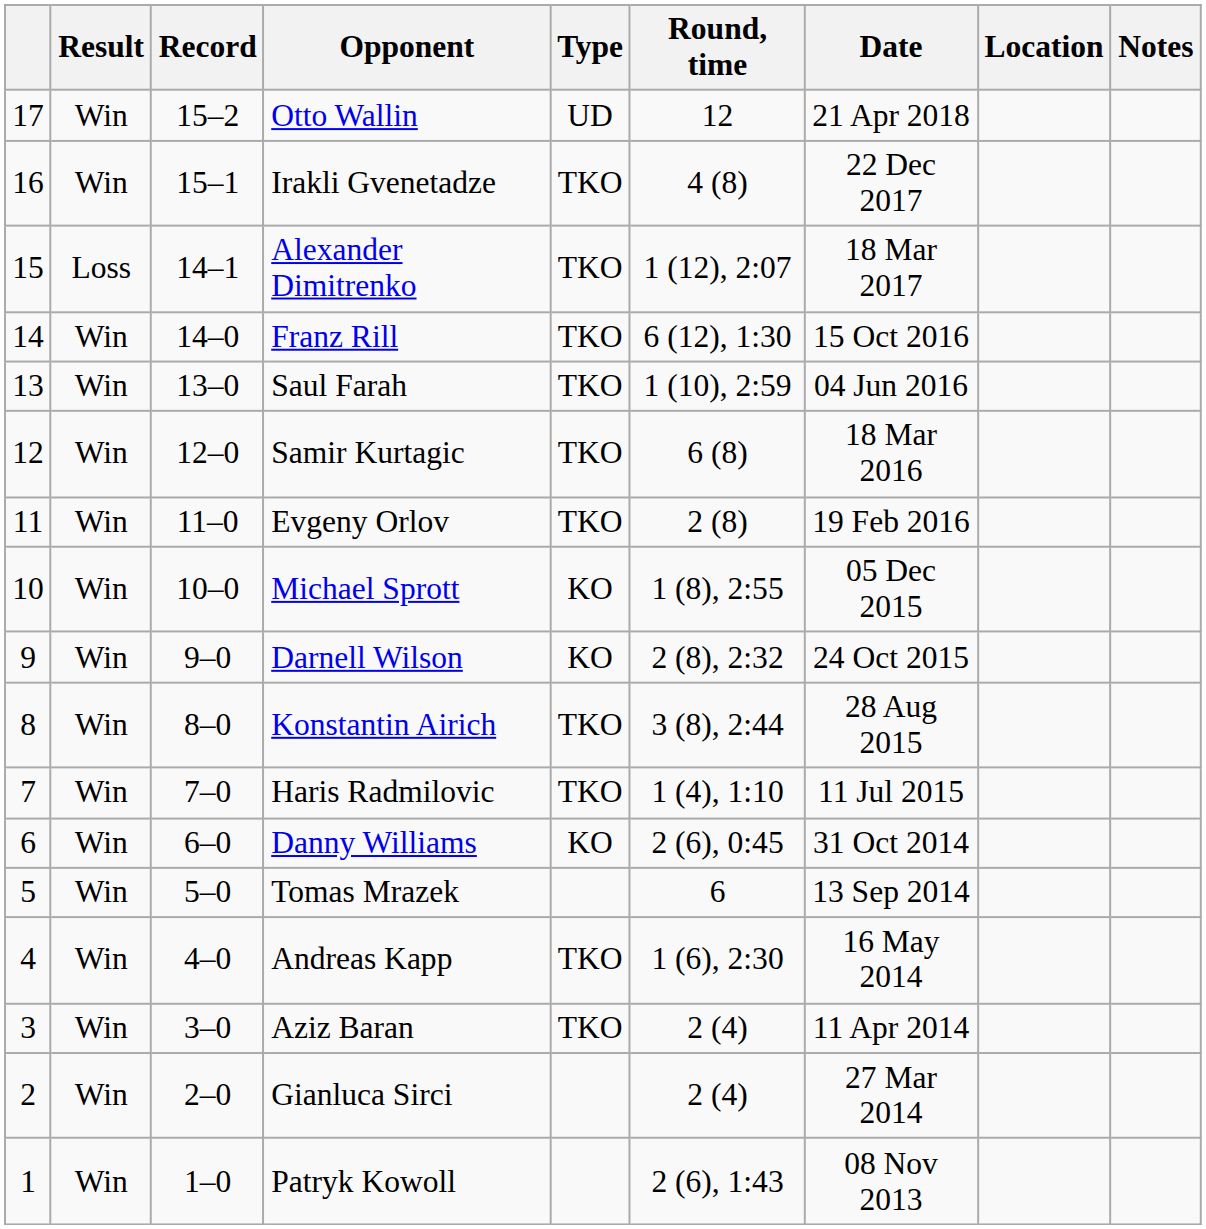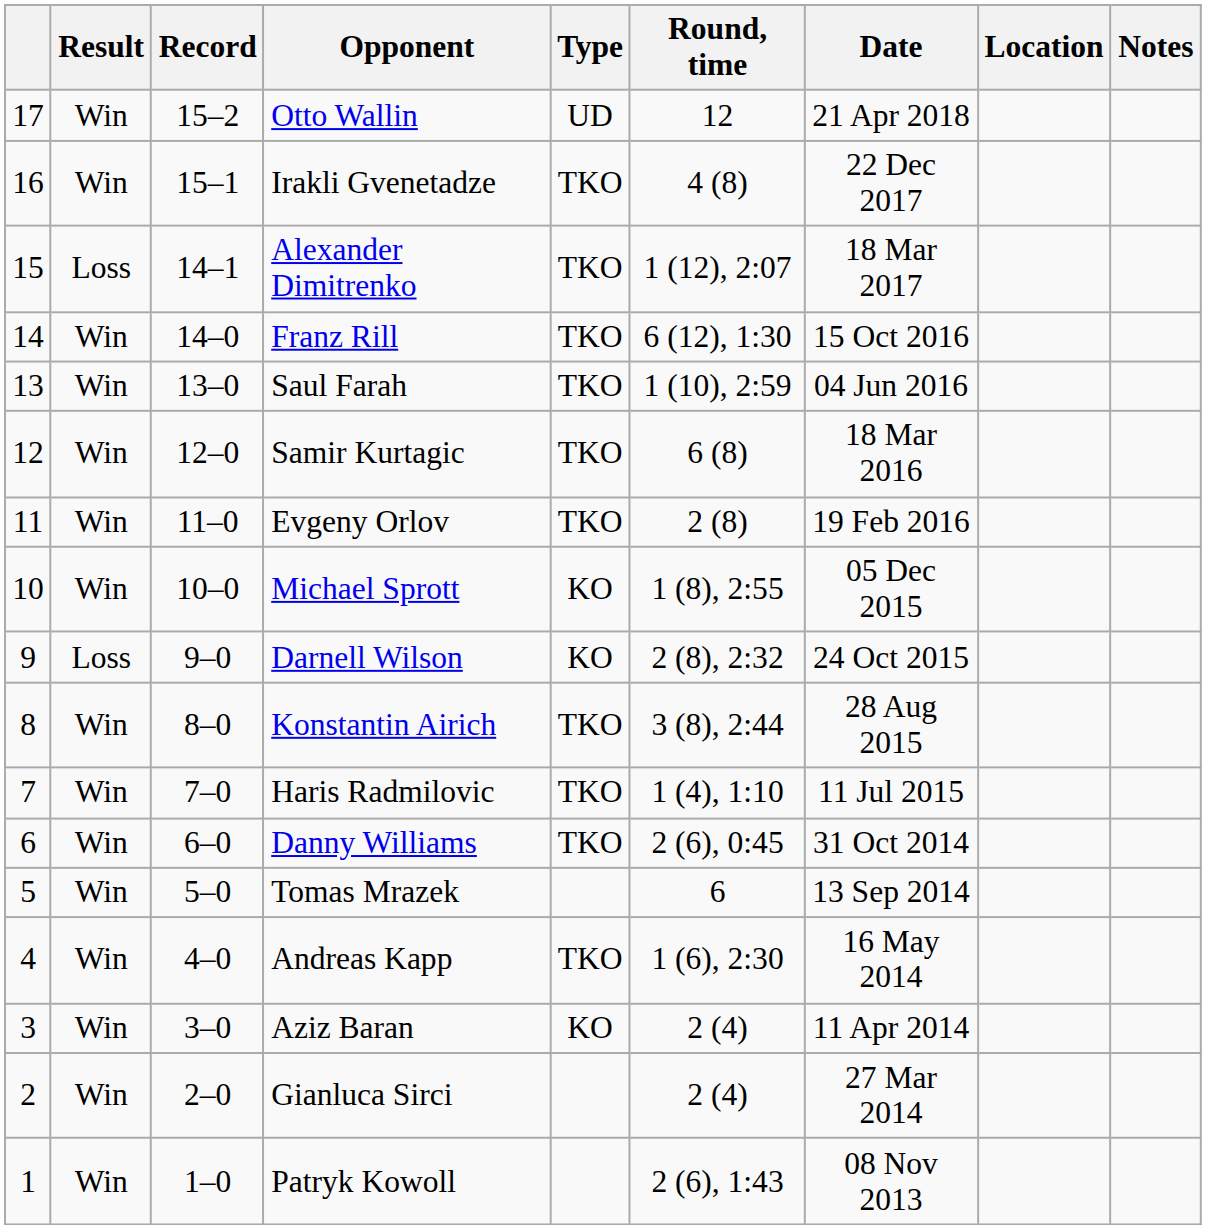Darnell Wilson | Result: Win -> Loss
Danny Williams | Type: KO -> TKO
Aziz Baran | Type: TKO -> KO
